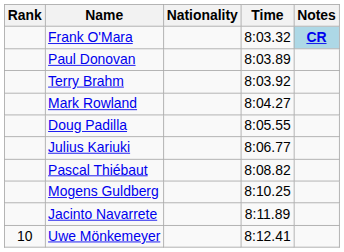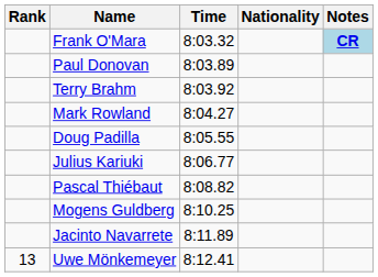columns swapped: Nationality <-> Time
Uwe Mönkemeyer | Rank: 10 -> 13
